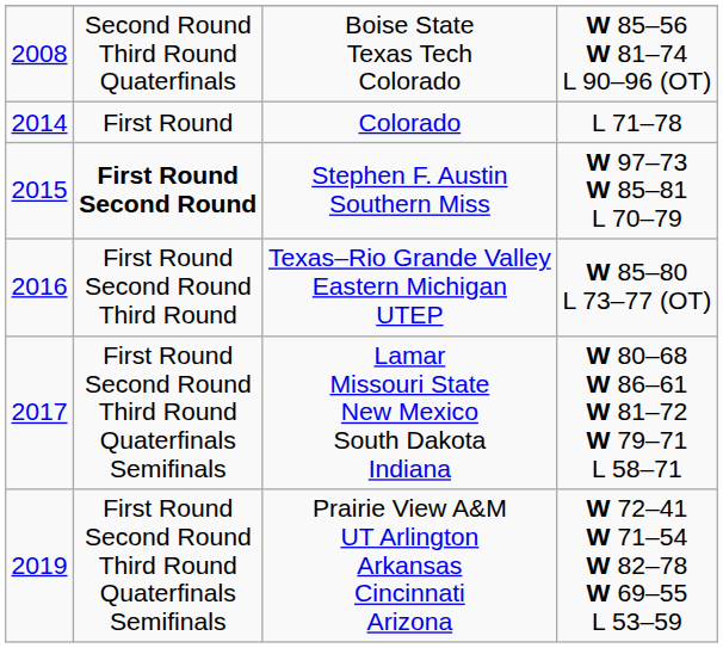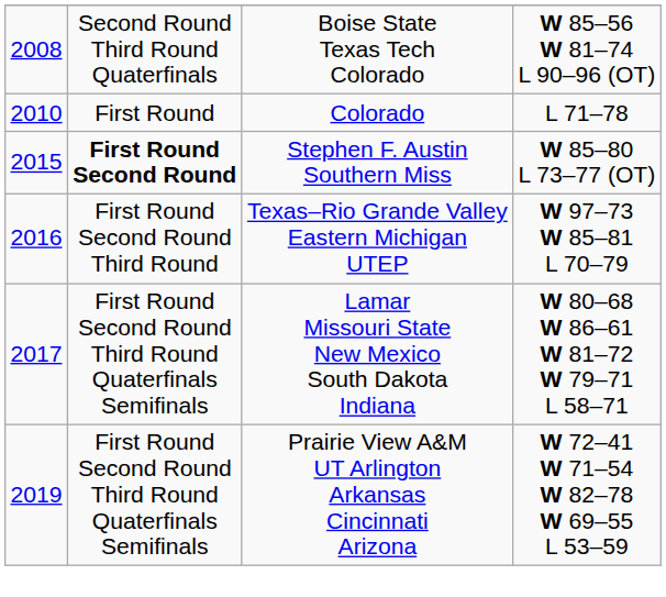Colorado | column 1: 2014 -> 2010
Stephen F. Austin Southern Miss | column 4: W 97–73 W 85–81 L 70–79 -> W 85–80 L 73–77 (OT)
Texas–Rio Grande Valley Eastern Michigan UTEP | column 4: W 85–80 L 73–77 (OT) -> W 97–73 W 85–81 L 70–79
